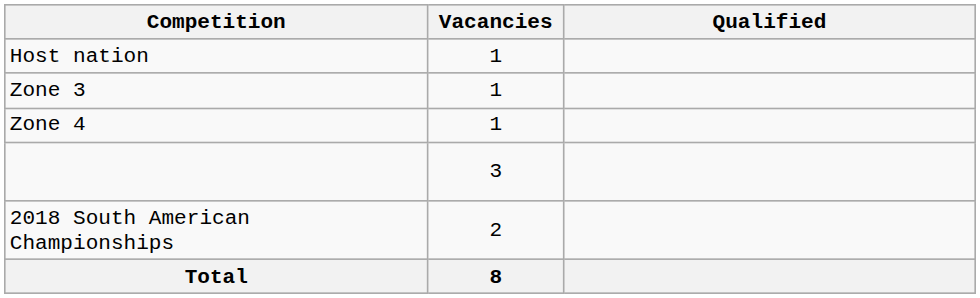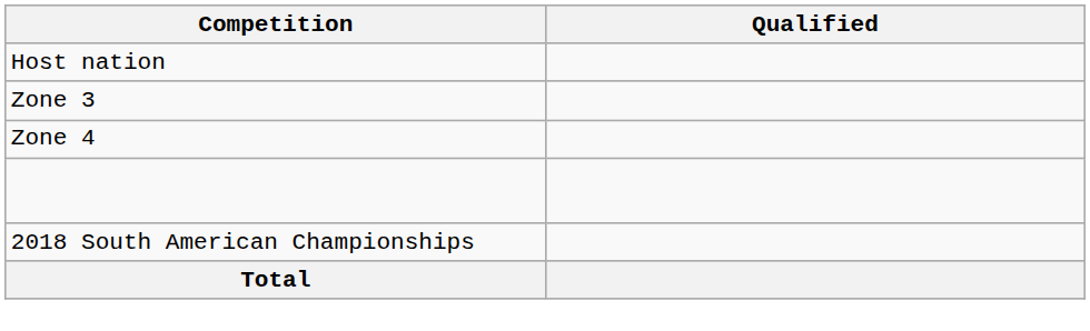- column: Vacancies | 1 | 1 | 1 | 3 | 2 | 8
